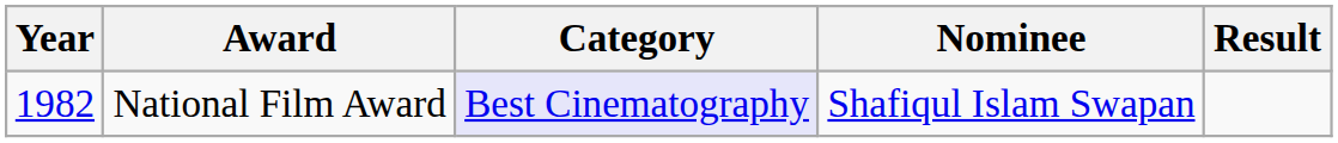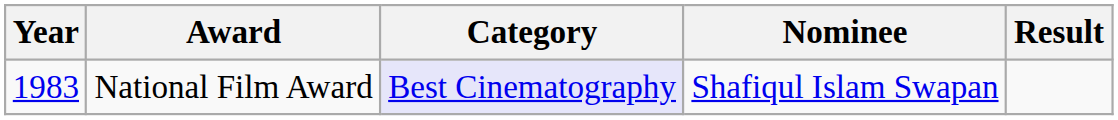National Film Award | Year: 1982 -> 1983
